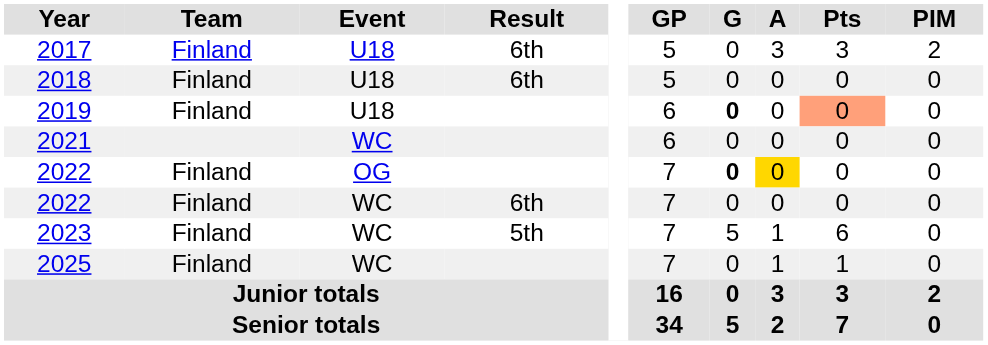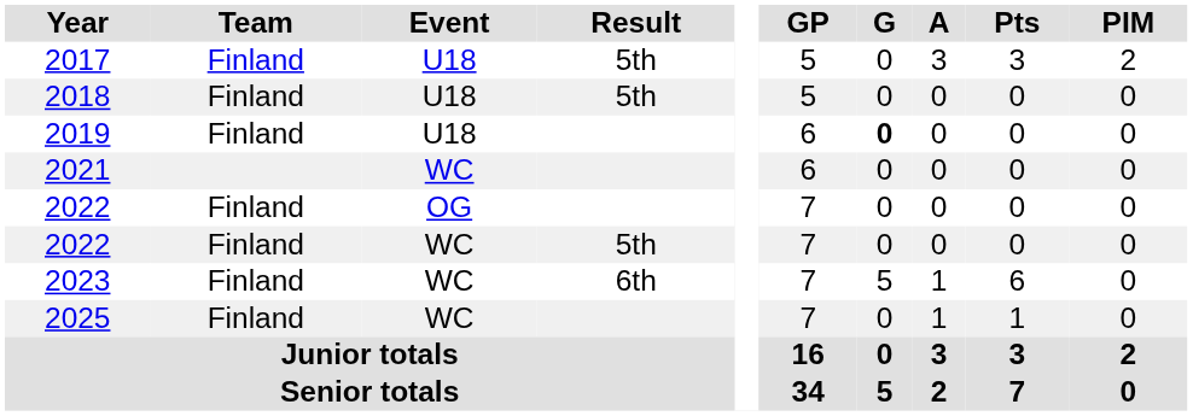2017 | Result: 6th -> 5th
2018 | Result: 6th -> 5th
2019 | Pts: lightsalmon background -> no background
2022 / OG | G: bold -> normal
2022 / OG | A: gold background -> no background
2022 / WC | Result: 6th -> 5th
2023 | Result: 5th -> 6th
